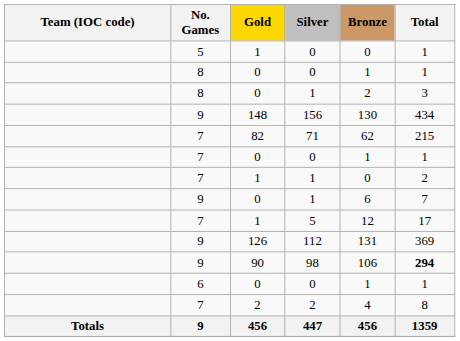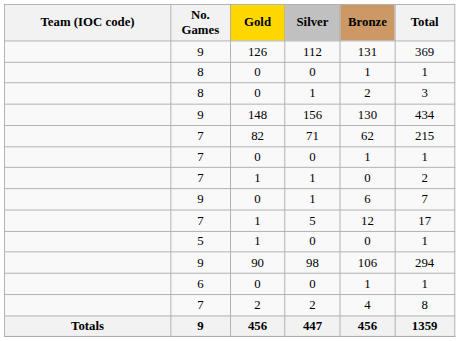rows swapped: 112 <-> 5 / 0
98 | Total: bold -> normal
